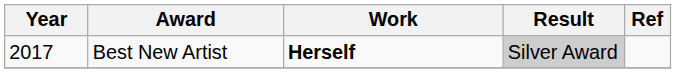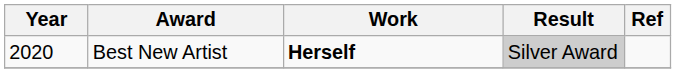Best New Artist | Year: 2017 -> 2020
